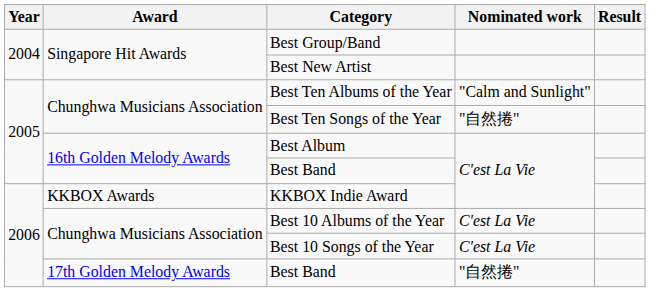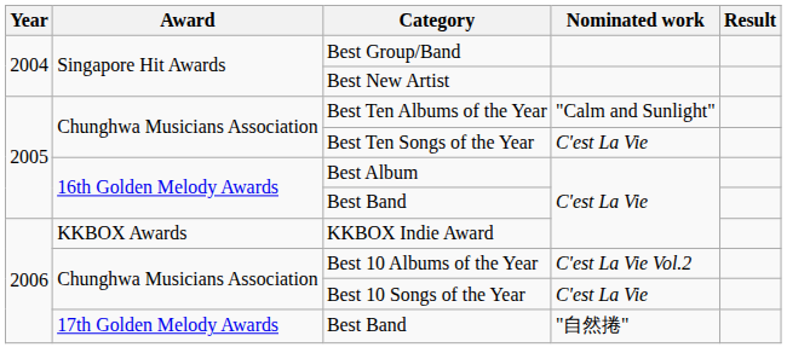Best Ten Songs of the Year | Nominated work: "自然捲" -> C'est La Vie
Best 10 Albums of the Year | Nominated work: C'est La Vie -> C'est La Vie Vol.2
